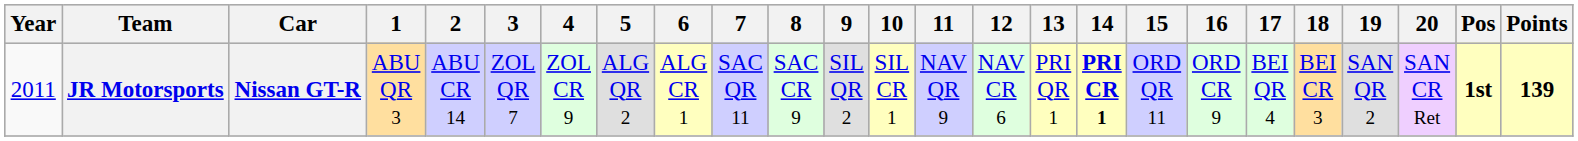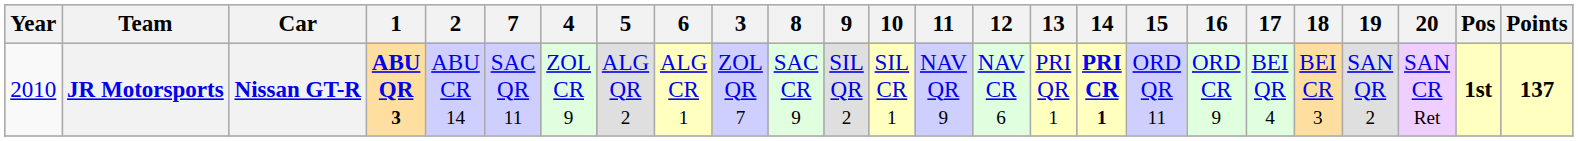columns swapped: 3 <-> 7
JR Motorsports | Year: 2011 -> 2010
JR Motorsports | 1: normal -> bold
JR Motorsports | Points: 139 -> 137
